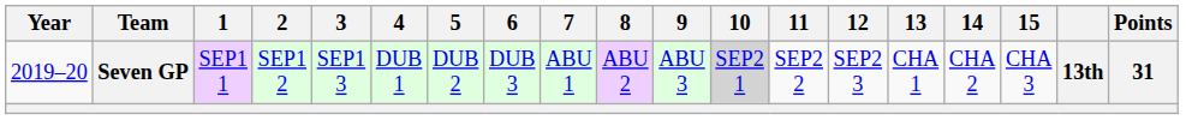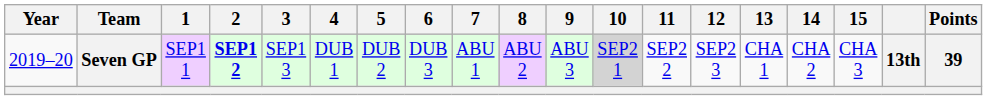Seven GP | 2: normal -> bold
Seven GP | Points: 31 -> 39
